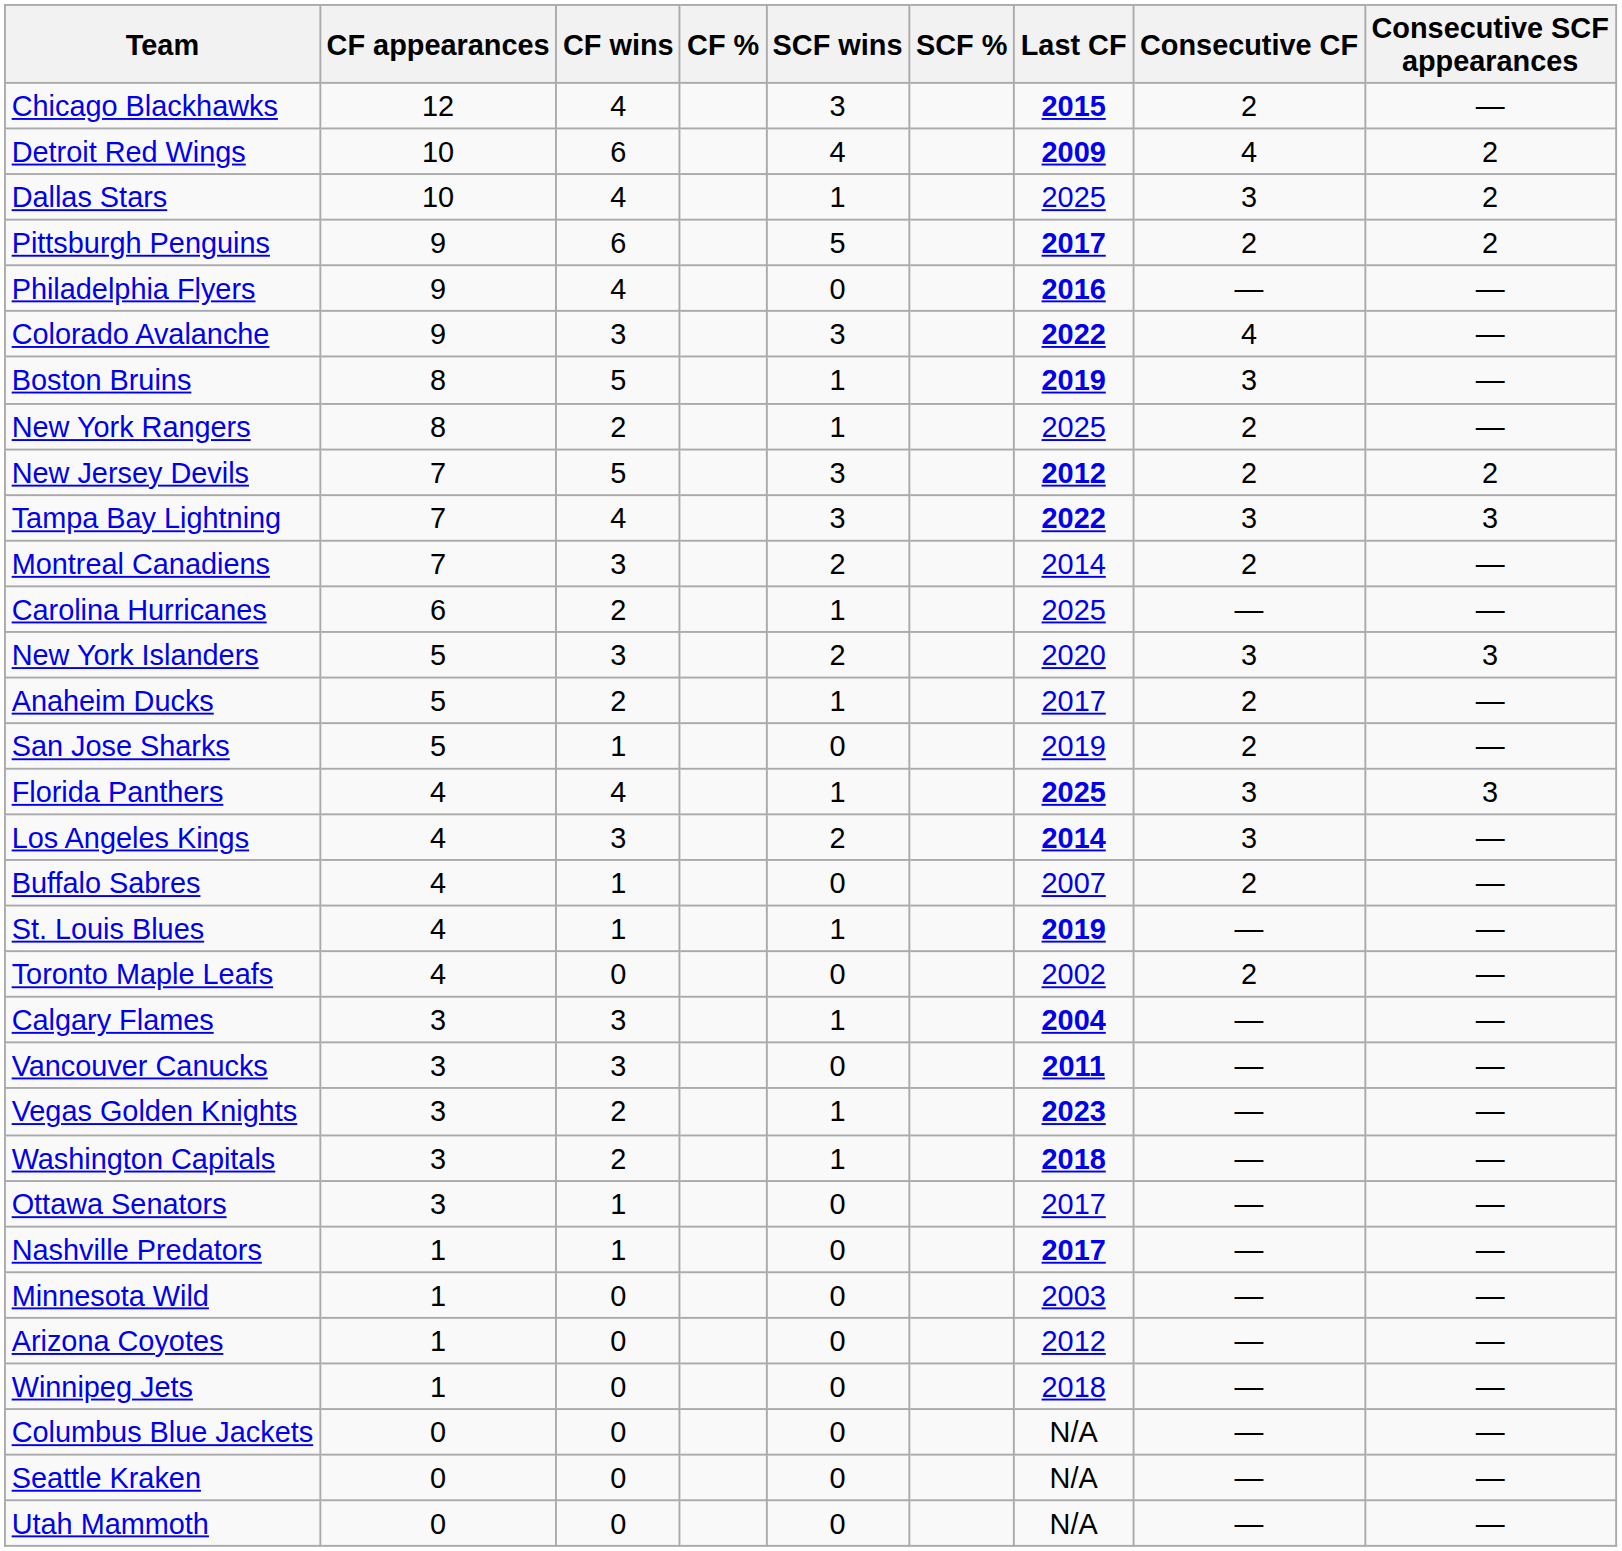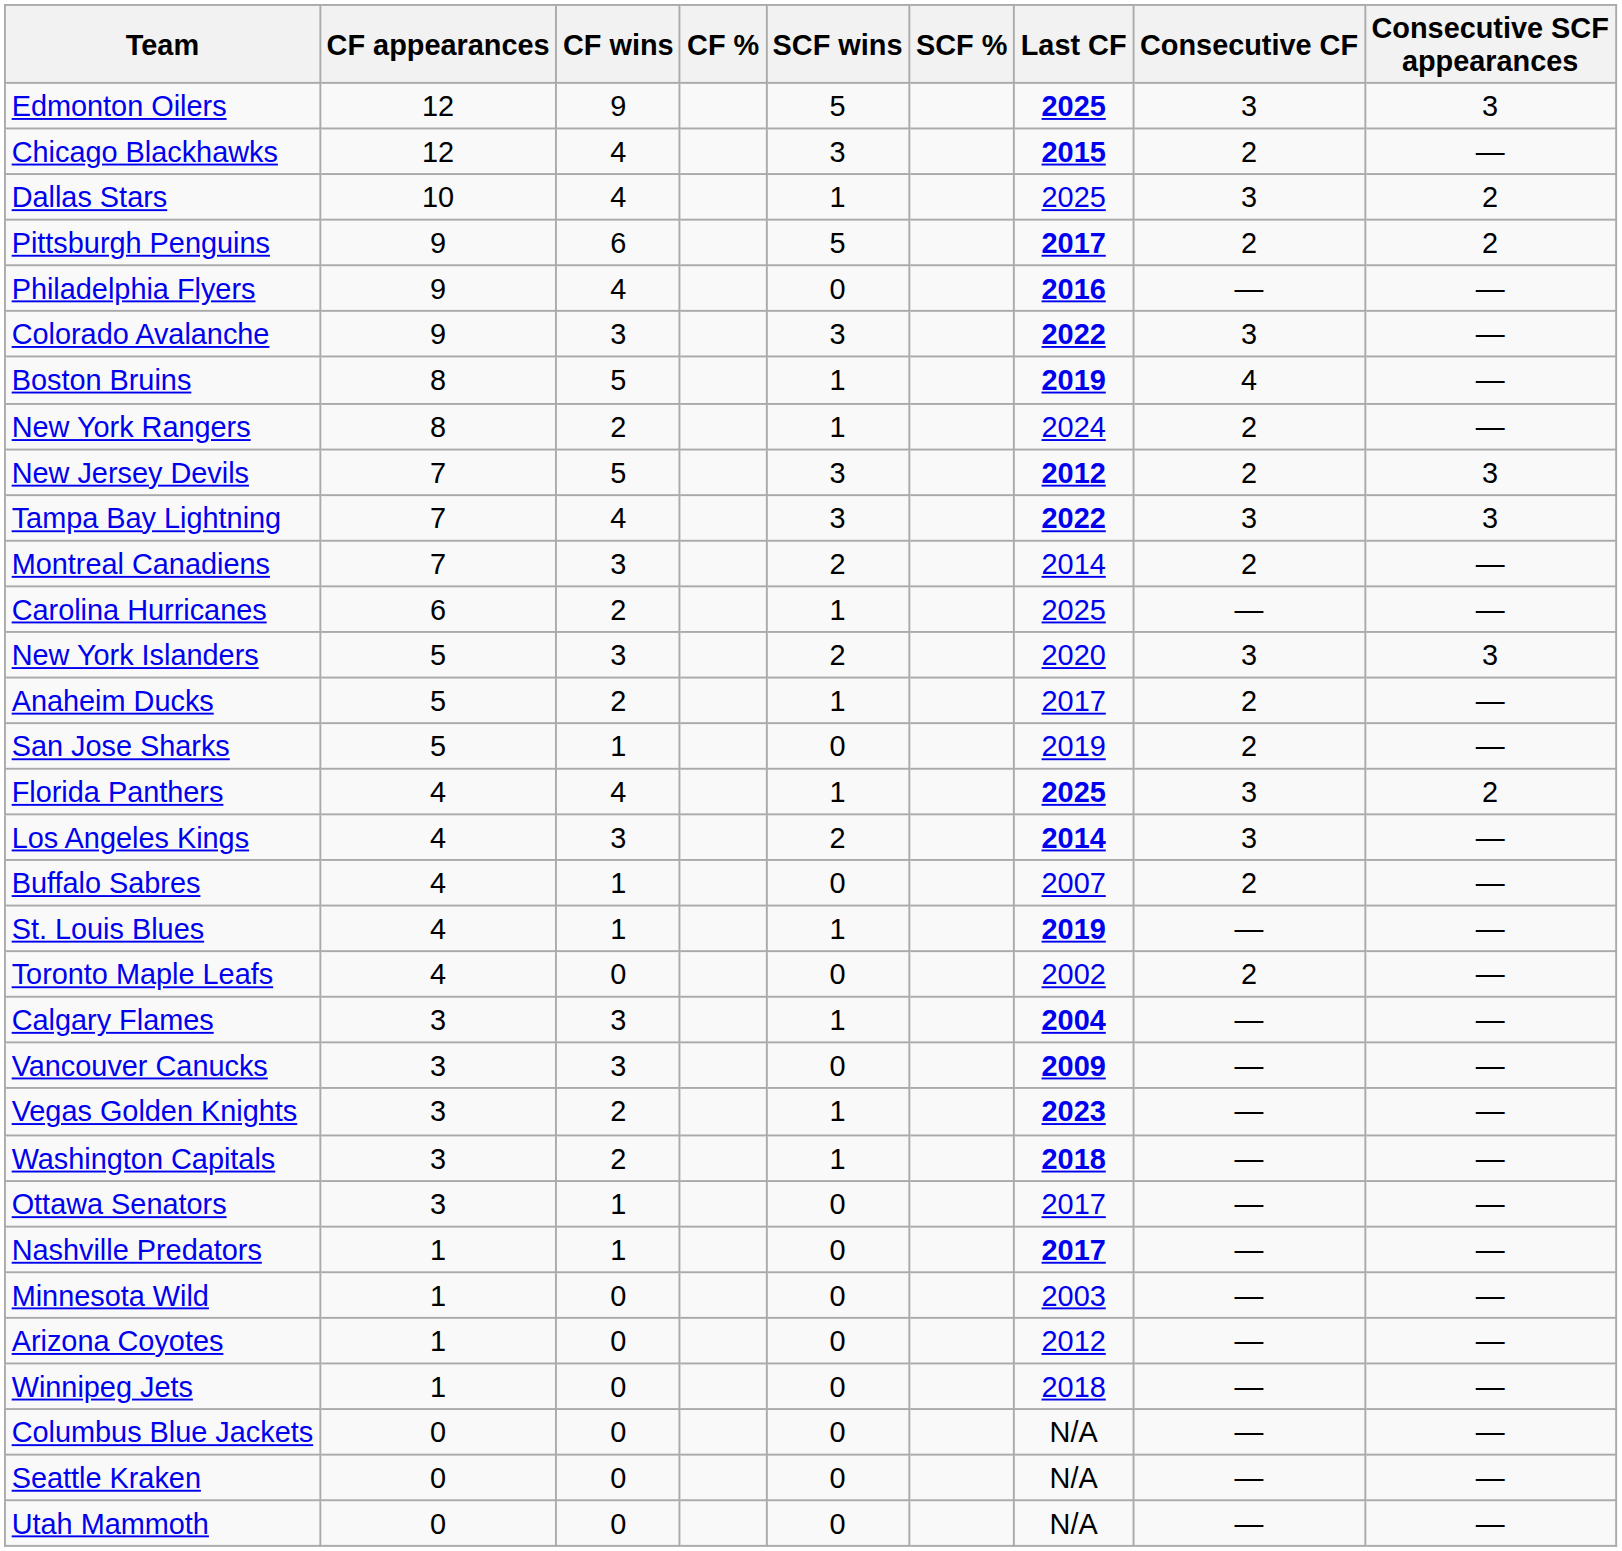+ row: Edmonton Oilers | 12 | 9 | 5 | 2025 | 3 | 3
- row: Detroit Red Wings | 10 | 6 | 4 | 2009 | 4 | 2
Colorado Avalanche | Consecutive CF: 4 -> 3
Boston Bruins | Consecutive CF: 3 -> 4
New York Rangers | Last CF: 2025 -> 2024
New Jersey Devils | Consecutive SCF appearances: 2 -> 3
Florida Panthers | Consecutive SCF appearances: 3 -> 2
Vancouver Canucks | Last CF: 2011 -> 2009
